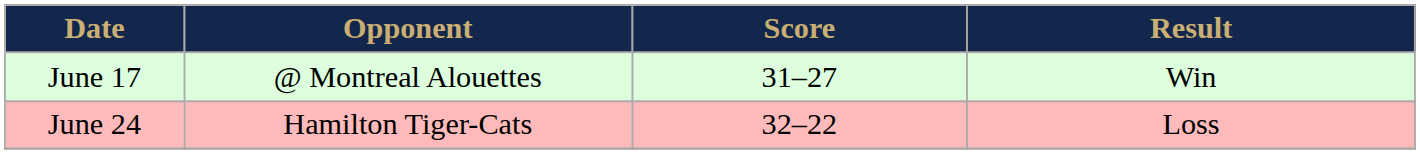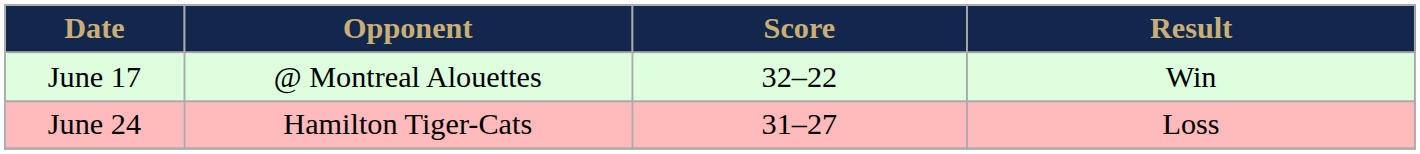June 17 | Score: 31–27 -> 32–22
June 24 | Score: 32–22 -> 31–27
